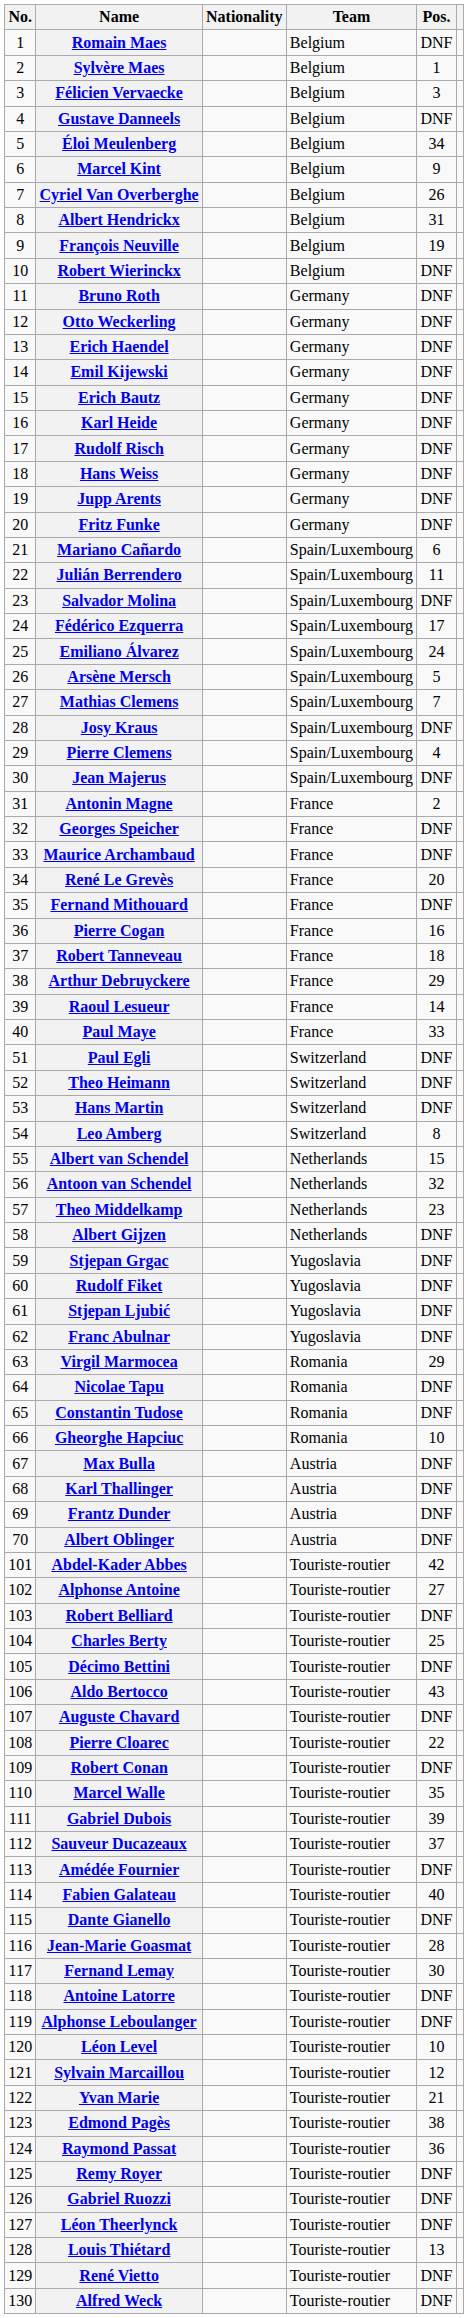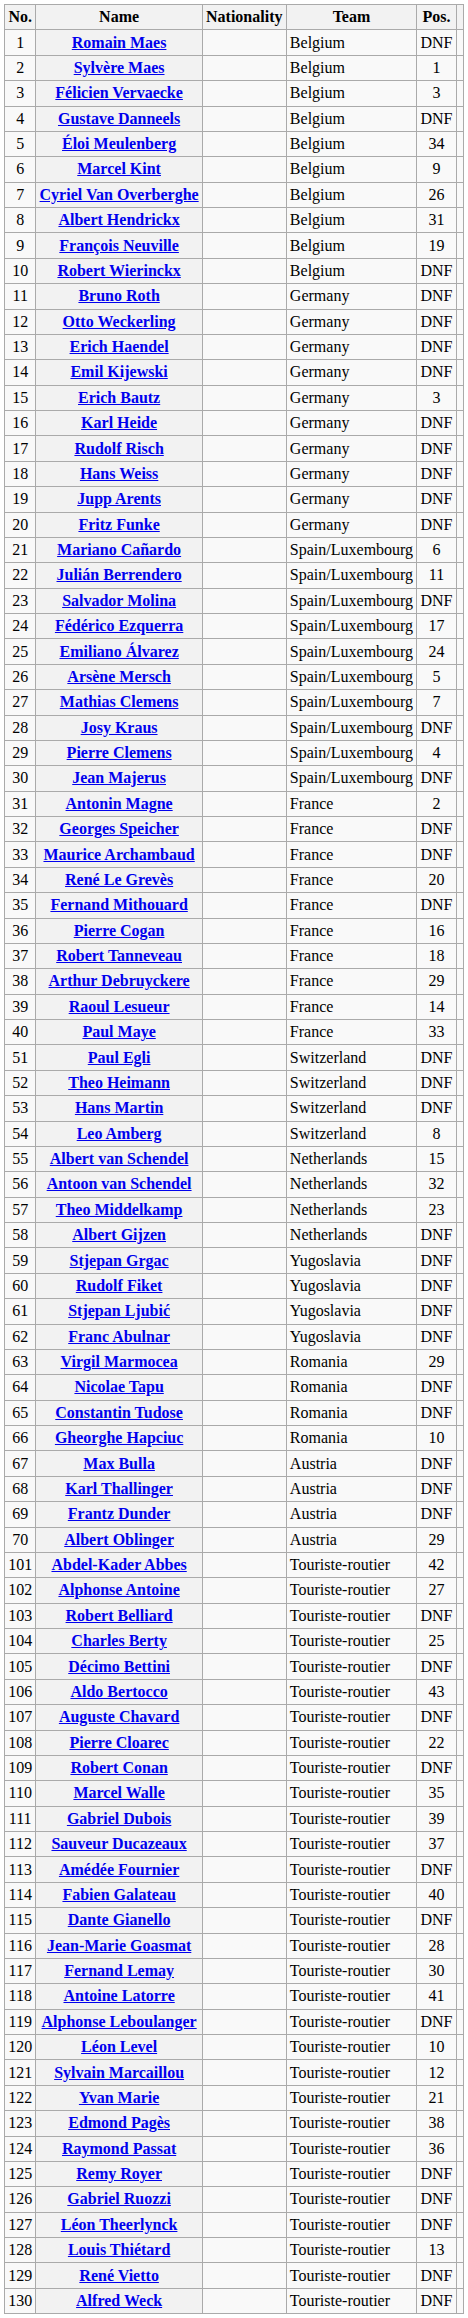Erich Bautz | Pos.: DNF -> 3
Albert Oblinger | Pos.: DNF -> 29
Antoine Latorre | Pos.: DNF -> 41
